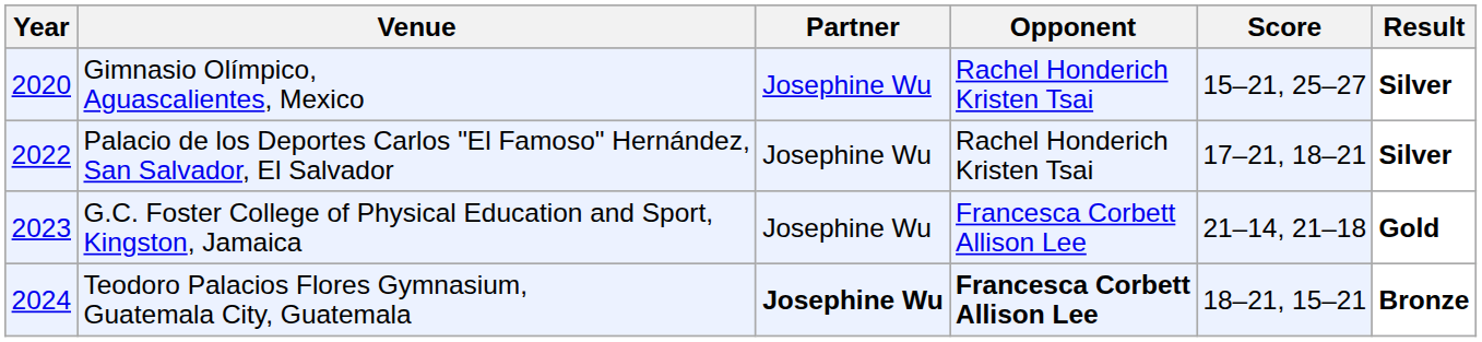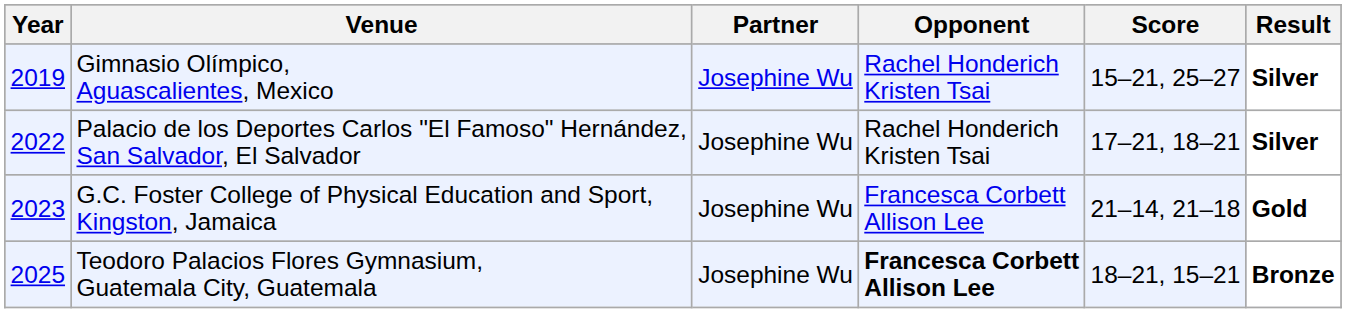Gimnasio Olímpico, Aguascalientes, Mexico | Year: 2020 -> 2019
Teodoro Palacios Flores Gymnasium, Guatemala City, Guatemala | Year: 2024 -> 2025
Teodoro Palacios Flores Gymnasium, Guatemala City, Guatemala | Partner: bold -> normal
